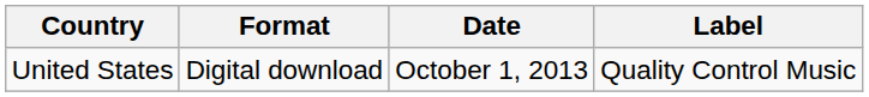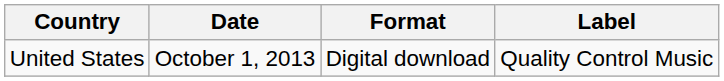columns swapped: Date <-> Format
